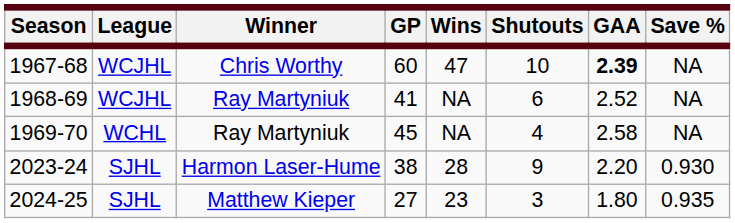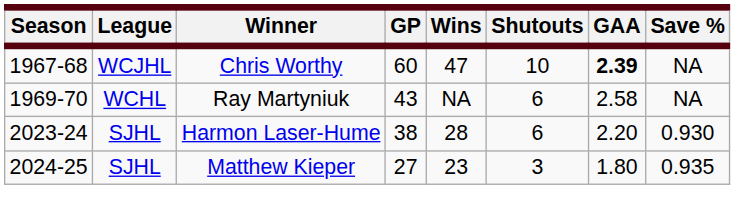- row: 1968-69 | WCJHL | Ray Martyniuk | 41 | NA | 6 | 2.52 | NA
1969-70 | GP: 45 -> 43
1969-70 | Shutouts: 4 -> 6
2023-24 | Shutouts: 9 -> 6
